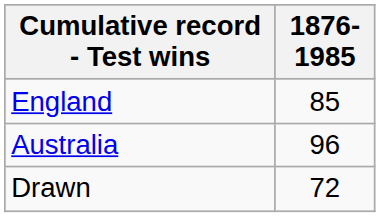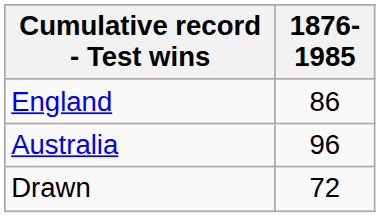England | 1876-1985: 85 -> 86
